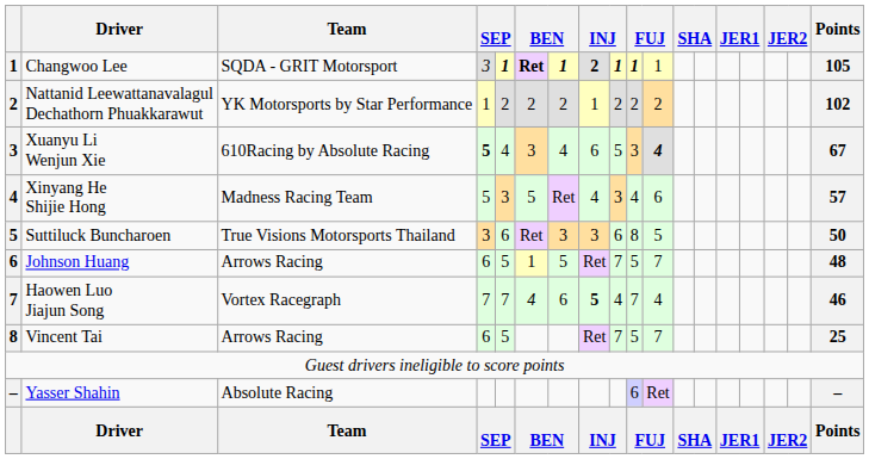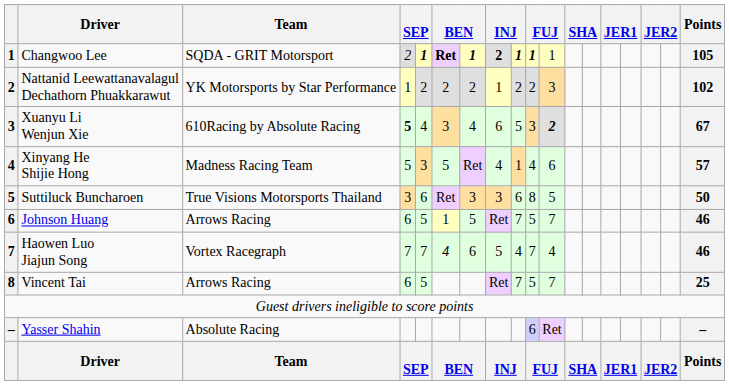Changwoo Lee | column 4: 3 -> 2
Nattanid Leewattanavalagul Dechathorn Phuakkarawut | column 11: 2 -> 3
Xuanyu Li Wenjun Xie | column 11: 4 -> 2
Xinyang He Shijie Hong | column 9: 3 -> 1
Johnson Huang | Points: 48 -> 46
Haowen Luo Jiajun Song | column 8: bold -> normal
